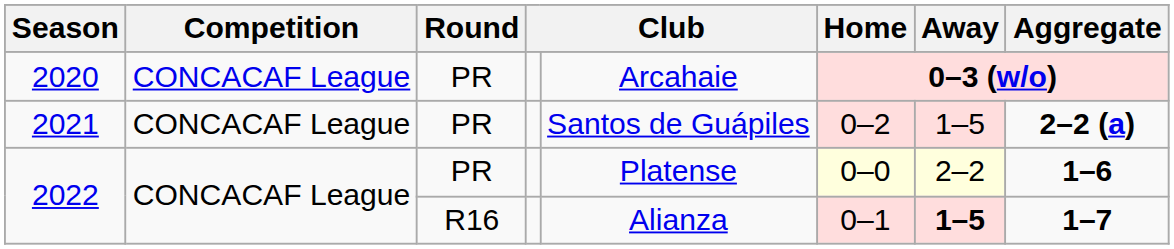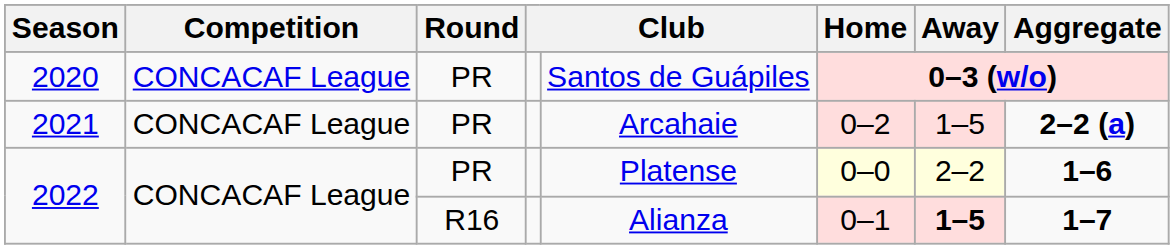2020 | column 5: Arcahaie -> Santos de Guápiles
2021 | column 5: Santos de Guápiles -> Arcahaie
